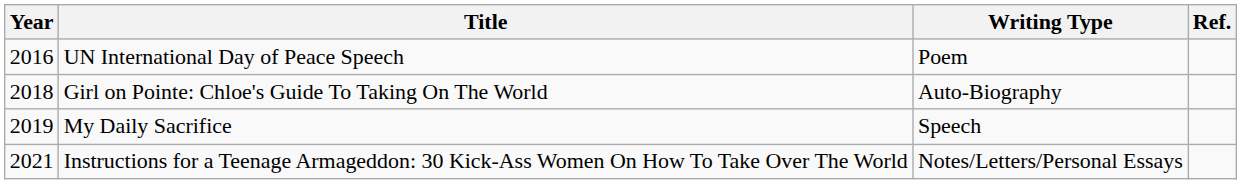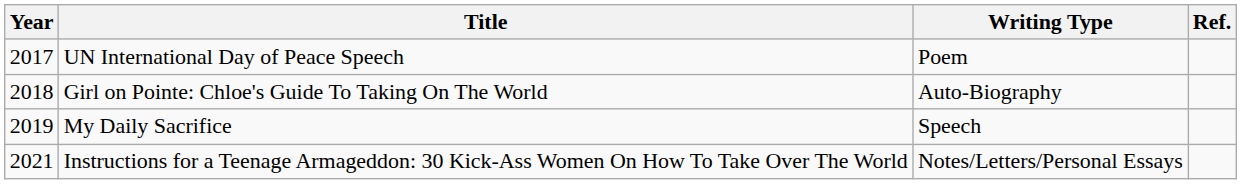UN International Day of Peace Speech | Year: 2016 -> 2017
